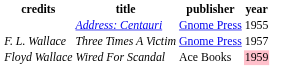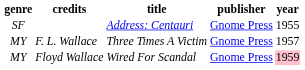+ column: genre | SF | MY | MY
Floyd Wallace | publisher: Ace Books -> Gnome Press
